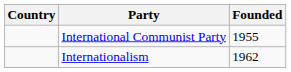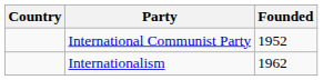International Communist Party | Founded: 1955 -> 1952
